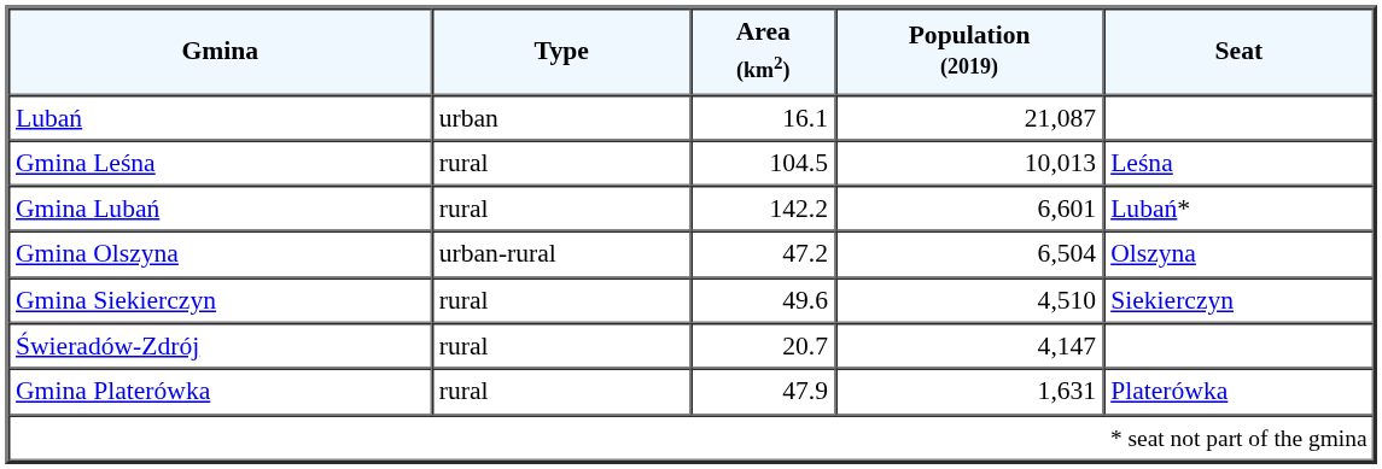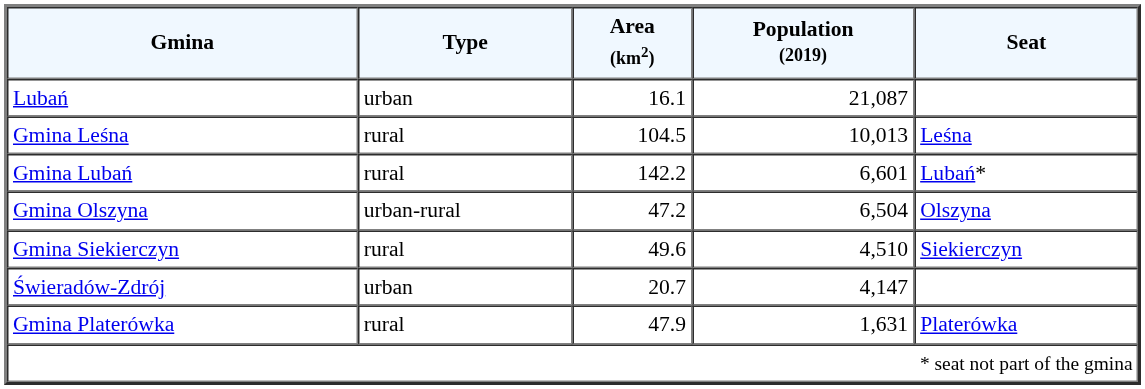Świeradów-Zdrój | Type: rural -> urban
